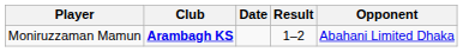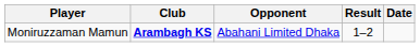columns swapped: Opponent <-> Date
